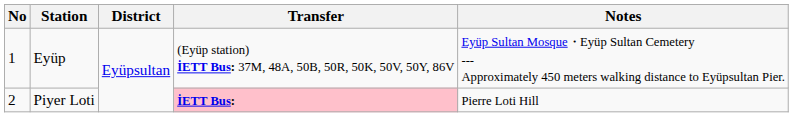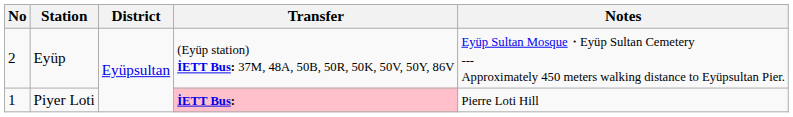Eyüp | No: 1 -> 2
Piyer Loti | No: 2 -> 1
